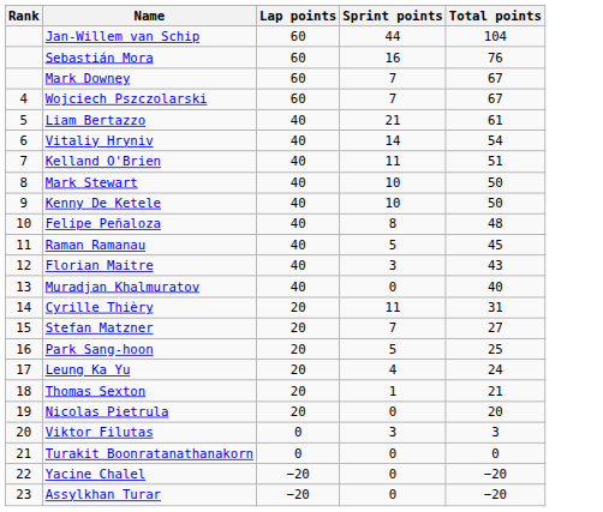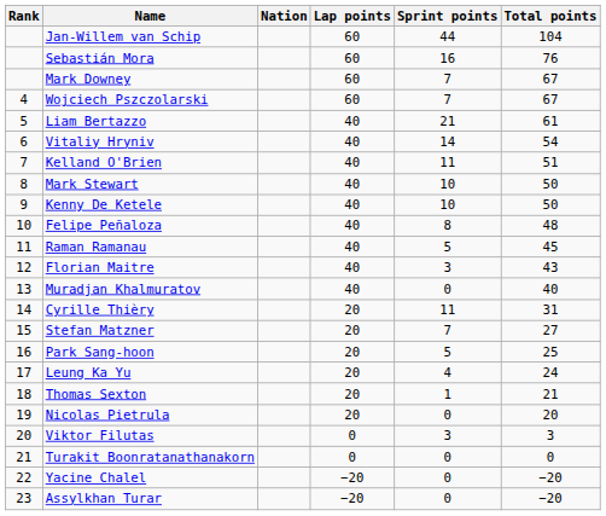+ column: Nation
